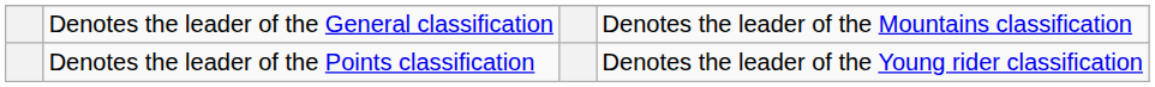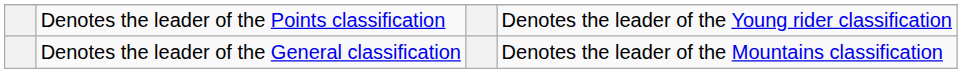rows swapped: Denotes the leader of the General classification <-> Denotes the leader of the Points classification
